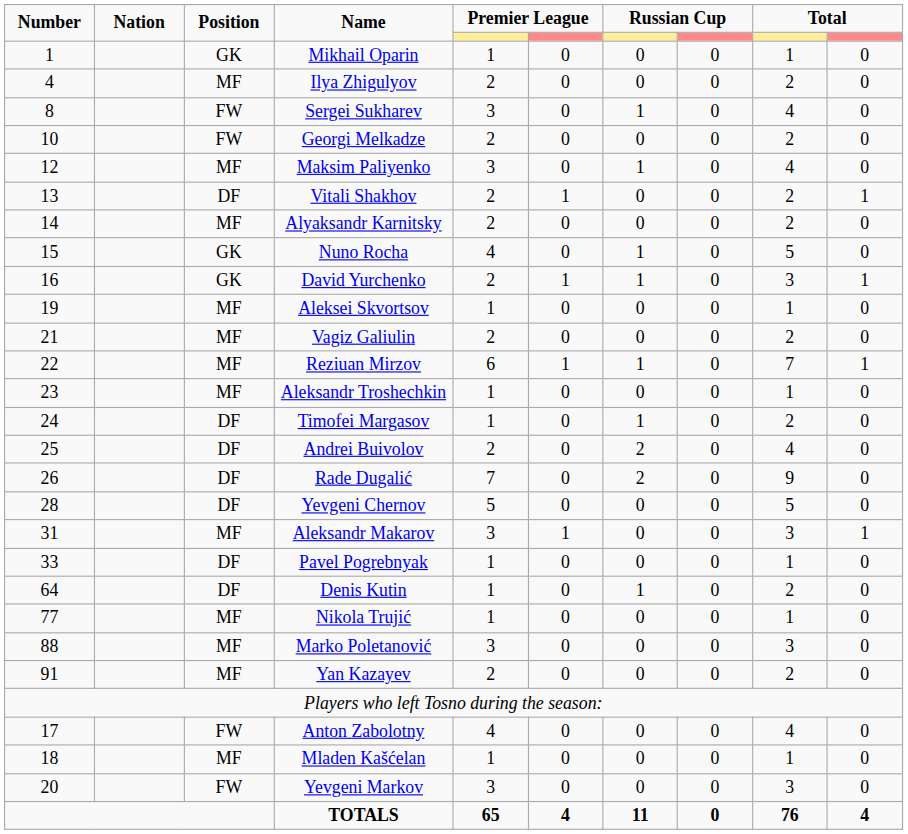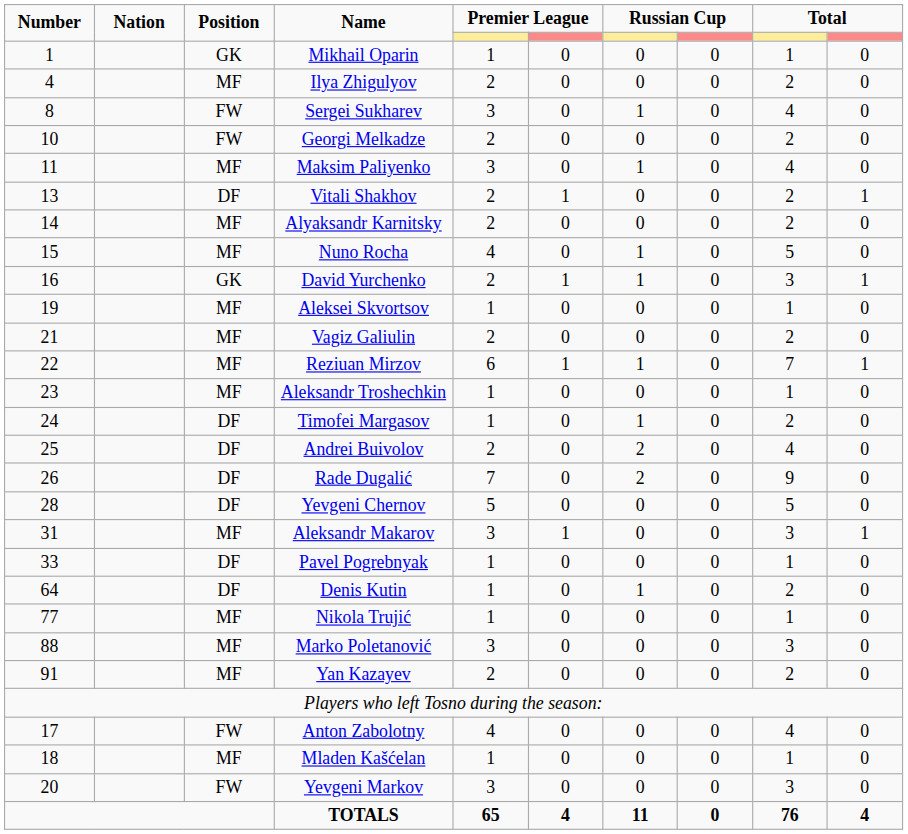Maksim Paliyenko | Number: 12 -> 11
Nuno Rocha | Position: GK -> MF
